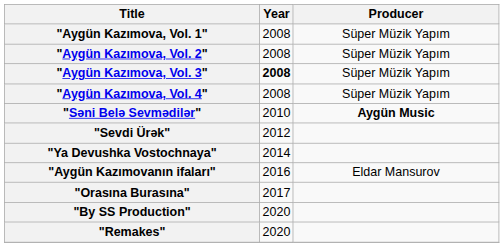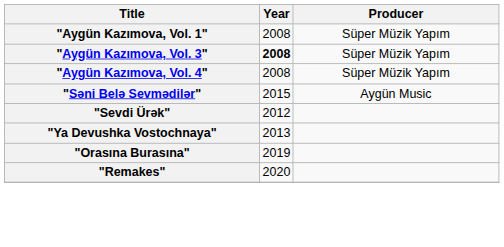- row: "Aygün Kazımova, Vol. 2" | 2008 | Süper Müzik Yapım
"Səni Belə Sevmədilər" | Year: 2010 -> 2015
"Səni Belə Sevmədilər" | Producer: bold -> normal
"Ya Devushka Vostochnaya" | Year: 2014 -> 2013
- row: "Aygün Kazımovanın ifaları" | 2016 | Eldar Mansurov
"Orasına Burasına" | Year: 2017 -> 2019
- row: "By SS Production" | 2020
